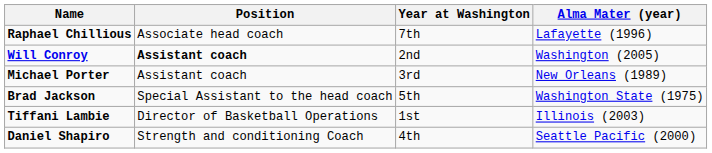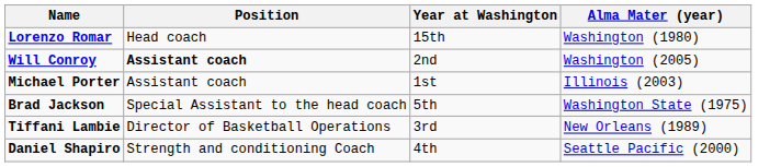+ row: Lorenzo Romar | Head coach | 15th | Washington (1980)
- row: Raphael Chillious | Associate head coach | 7th | Lafayette (1996)
Michael Porter | Year at Washington: 3rd -> 1st
Michael Porter | Alma Mater (year): New Orleans (1989) -> Illinois (2003)
Tiffani Lambie | Year at Washington: 1st -> 3rd
Tiffani Lambie | Alma Mater (year): Illinois (2003) -> New Orleans (1989)
